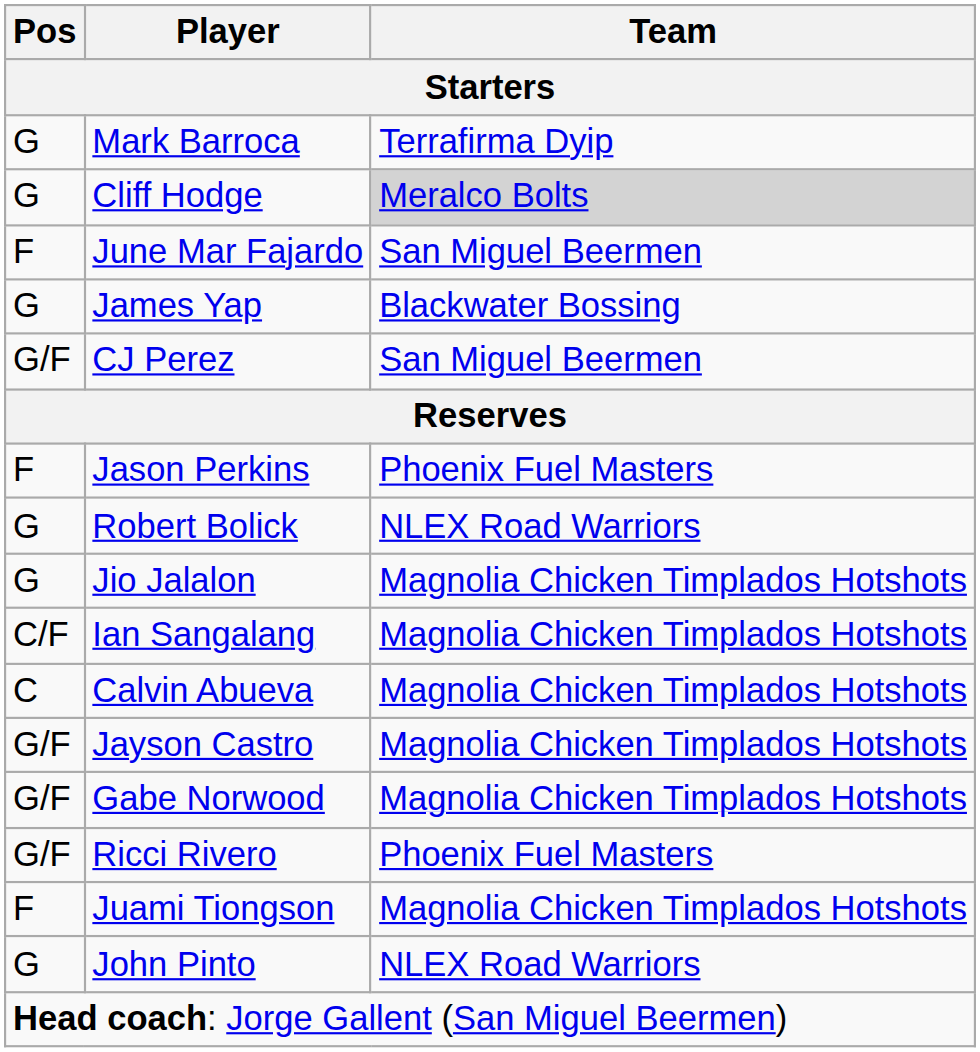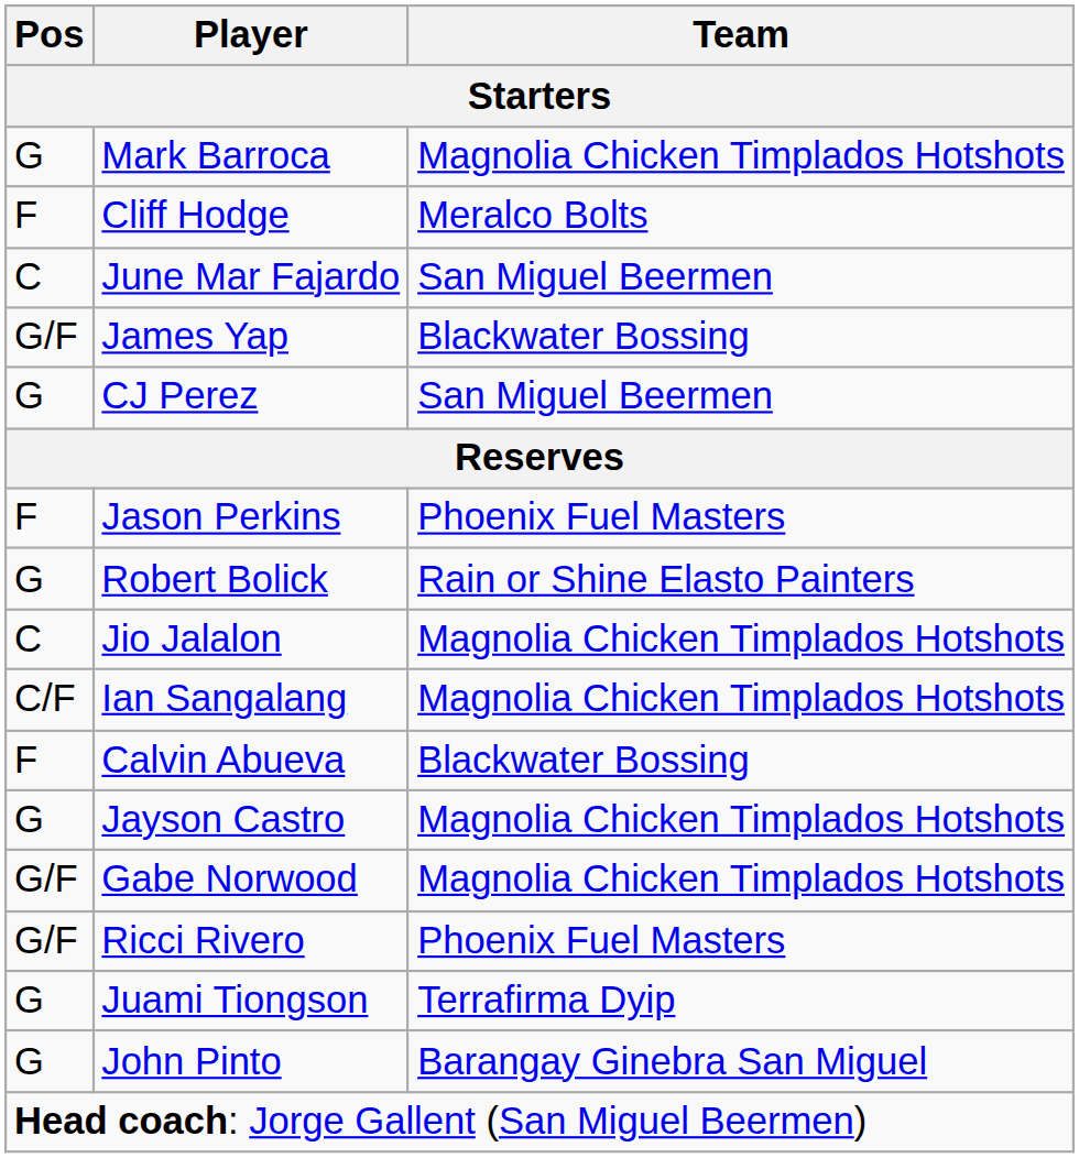Mark Barroca | Team: Terrafirma Dyip -> Magnolia Chicken Timplados Hotshots
Cliff Hodge | Pos: G -> F
Cliff Hodge | Team: lightgrey background -> no background
June Mar Fajardo | Pos: F -> C
James Yap | Pos: G -> G/F
CJ Perez | Pos: G/F -> G
Robert Bolick | Team: NLEX Road Warriors -> Rain or Shine Elasto Painters
Jio Jalalon | Pos: G -> C
Calvin Abueva | Pos: C -> F
Calvin Abueva | Team: Magnolia Chicken Timplados Hotshots -> Blackwater Bossing
Jayson Castro | Pos: G/F -> G
Juami Tiongson | Pos: F -> G
Juami Tiongson | Team: Magnolia Chicken Timplados Hotshots -> Terrafirma Dyip
John Pinto | Team: NLEX Road Warriors -> Barangay Ginebra San Miguel
